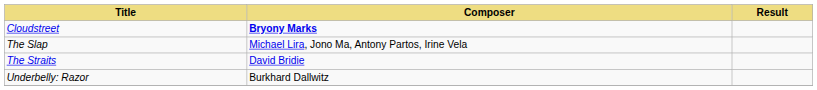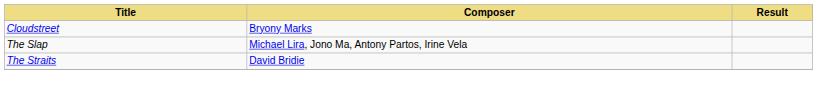Cloudstreet | Composer: bold -> normal
- row: Underbelly: Razor | Burkhard Dallwitz
